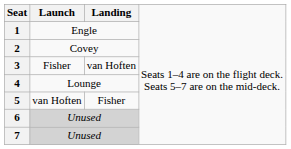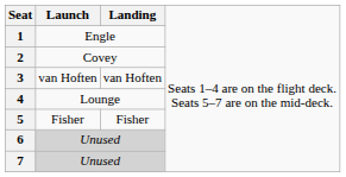3 | column 2: Fisher -> van Hoften
5 | column 2: van Hoften -> Fisher
